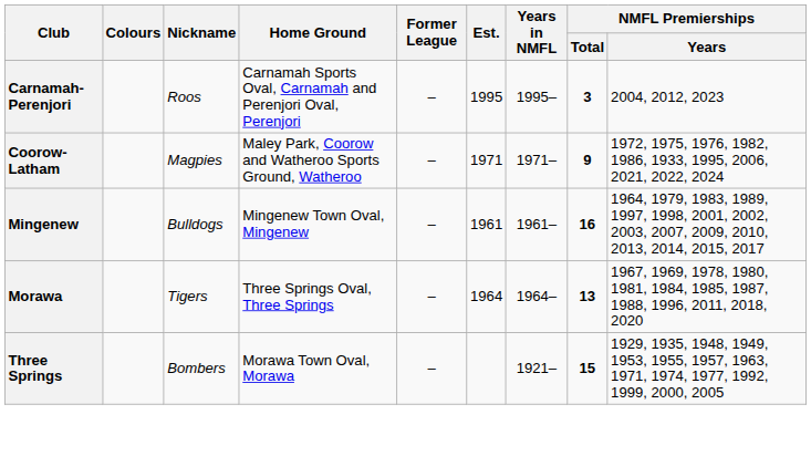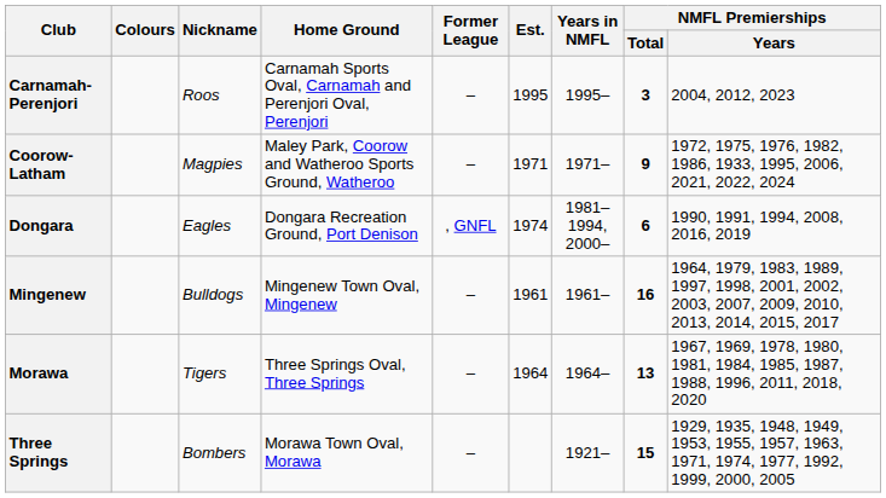+ row: Dongara | Eagles | Dongara Recreation Ground, Port Denison | , GNFL | 1974 | 1981–1994, 2000– | 6 | 1990, 1991, 1994, 2008, 2016, 2019
